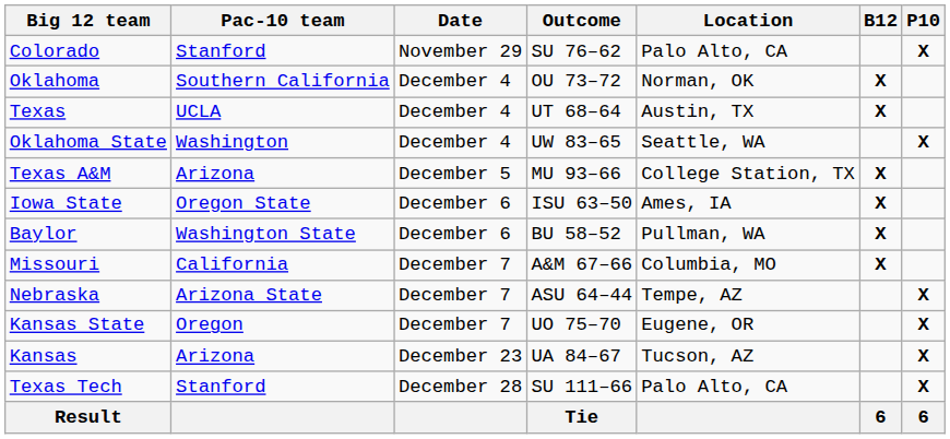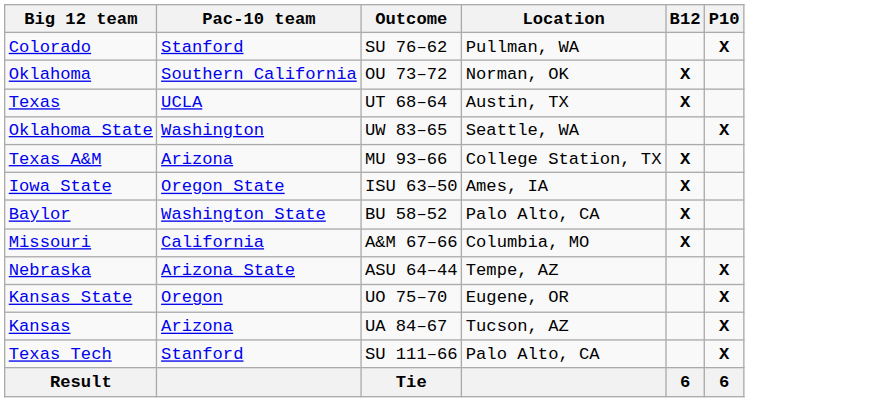- column: Date | November 29 | December 4 | December 4 | December 4 | December 5 | December 6 | December 6 | December 7 | December 7 | December 7 | December 23 | December 28
Colorado | Location: Palo Alto, CA -> Pullman, WA
Baylor | Location: Pullman, WA -> Palo Alto, CA
